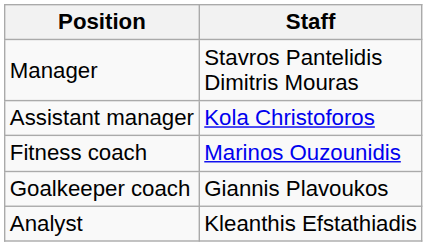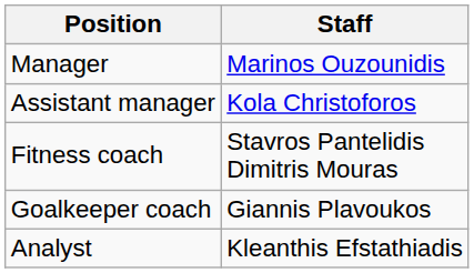Manager | Staff: Stavros Pantelidis Dimitris Mouras -> Marinos Ouzounidis
Fitness coach | Staff: Marinos Ouzounidis -> Stavros Pantelidis Dimitris Mouras
